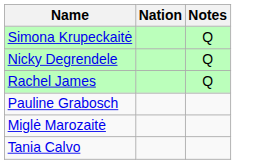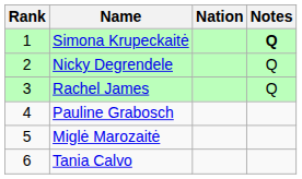+ column: Rank | 1 | 2 | 3 | 4 | 5 | 6
Simona Krupeckaitė | Notes: normal -> bold
